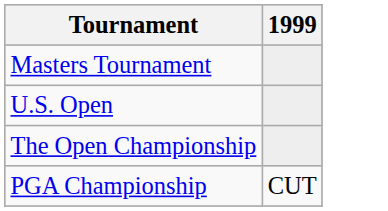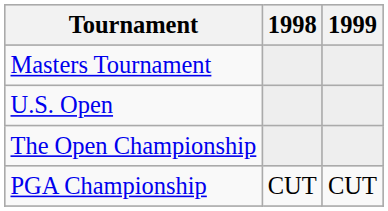+ column: 1998 | CUT
